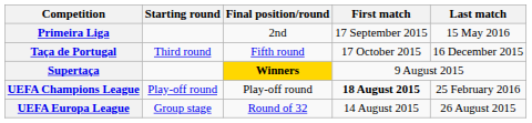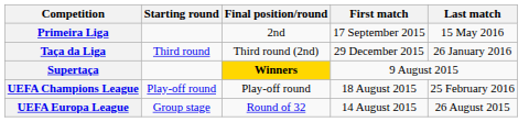- row: Taça de Portugal | Third round | Fifth round | 17 October 2015 | 16 December 2015
+ row: Taça da Liga | Third round | Third round (2nd) | 29 December 2015 | 26 January 2016
UEFA Champions League | First match: bold -> normal
